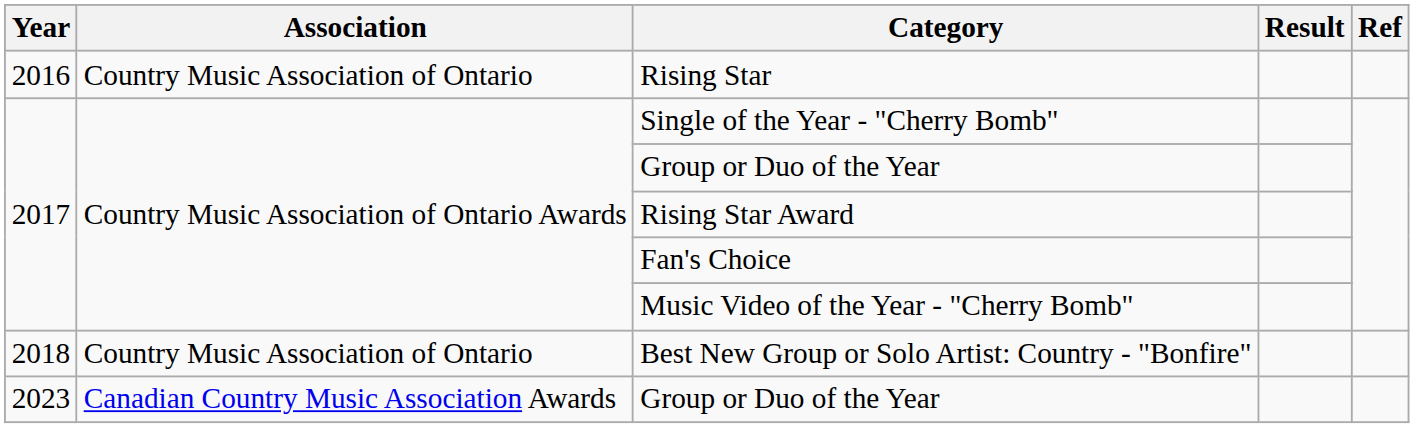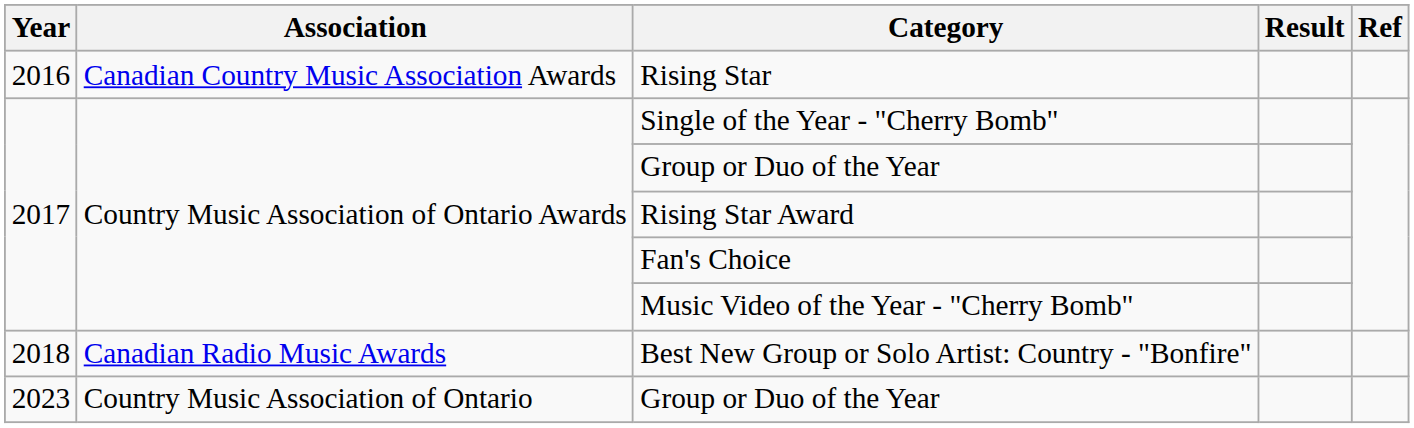Rising Star | Association: Country Music Association of Ontario -> Canadian Country Music Association Awards
Best New Group or Solo Artist: Country - "Bonfire" | Association: Country Music Association of Ontario -> Canadian Radio Music Awards
2023 / Group or Duo of the Year | Association: Canadian Country Music Association Awards -> Country Music Association of Ontario
